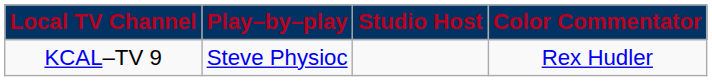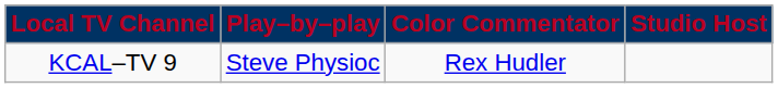columns swapped: Color Commentator <-> Studio Host
